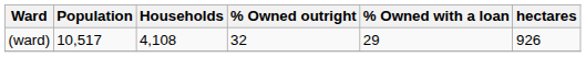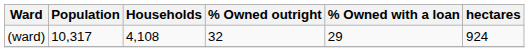(ward) | Population: 10,517 -> 10,317
(ward) | hectares: 926 -> 924
